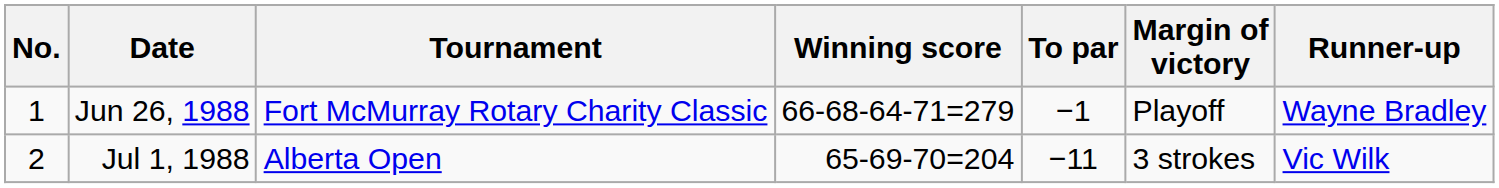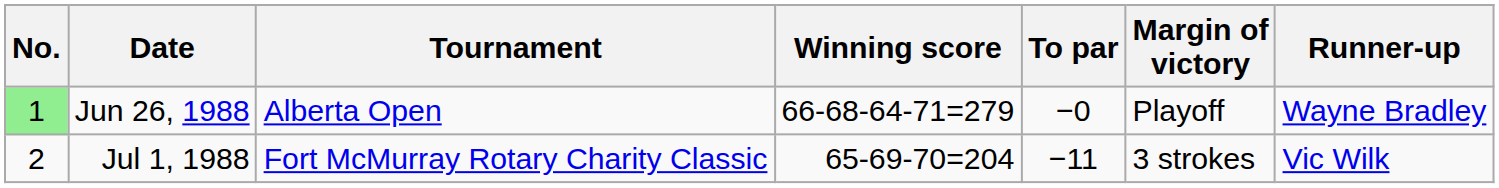Jun 26, 1988 | No.: no background -> lightgreen background
Jun 26, 1988 | Tournament: Fort McMurray Rotary Charity Classic -> Alberta Open
Jun 26, 1988 | To par: −1 -> −0
Jul 1, 1988 | Tournament: Alberta Open -> Fort McMurray Rotary Charity Classic
